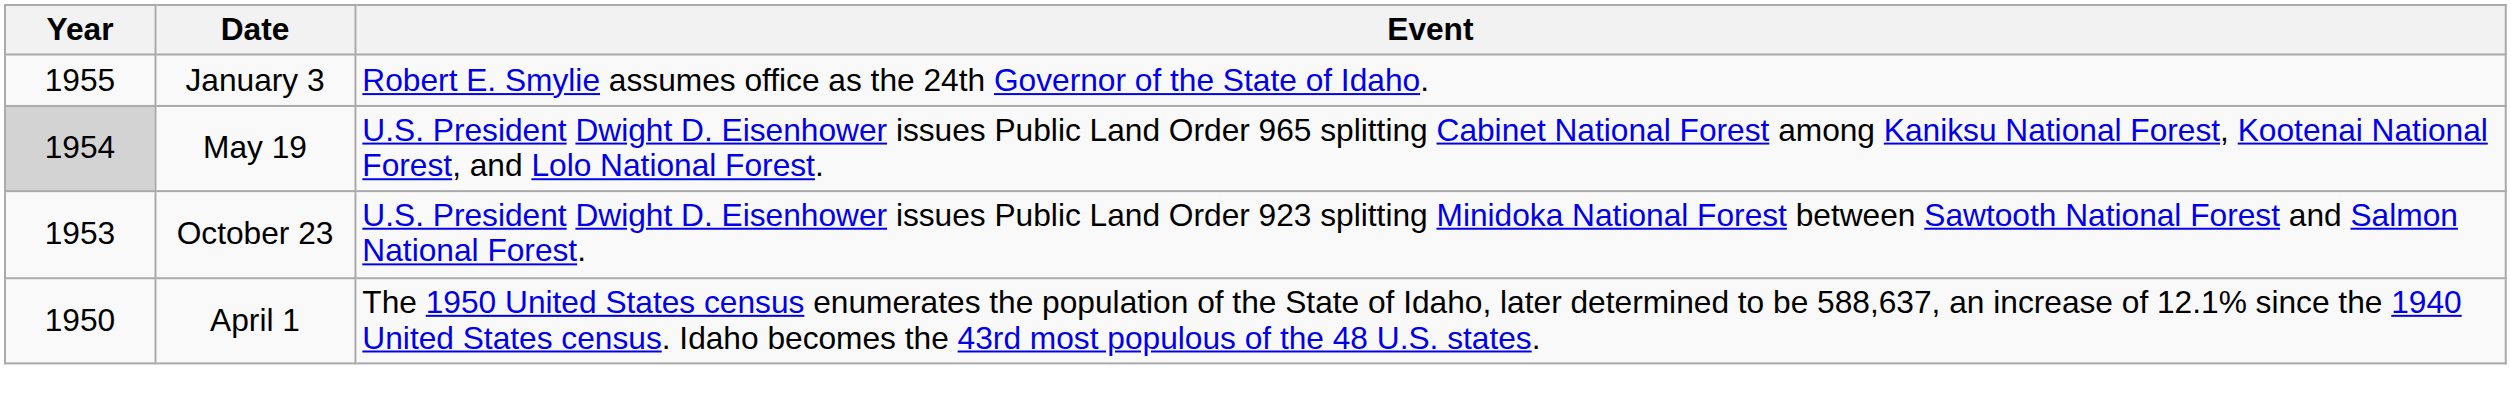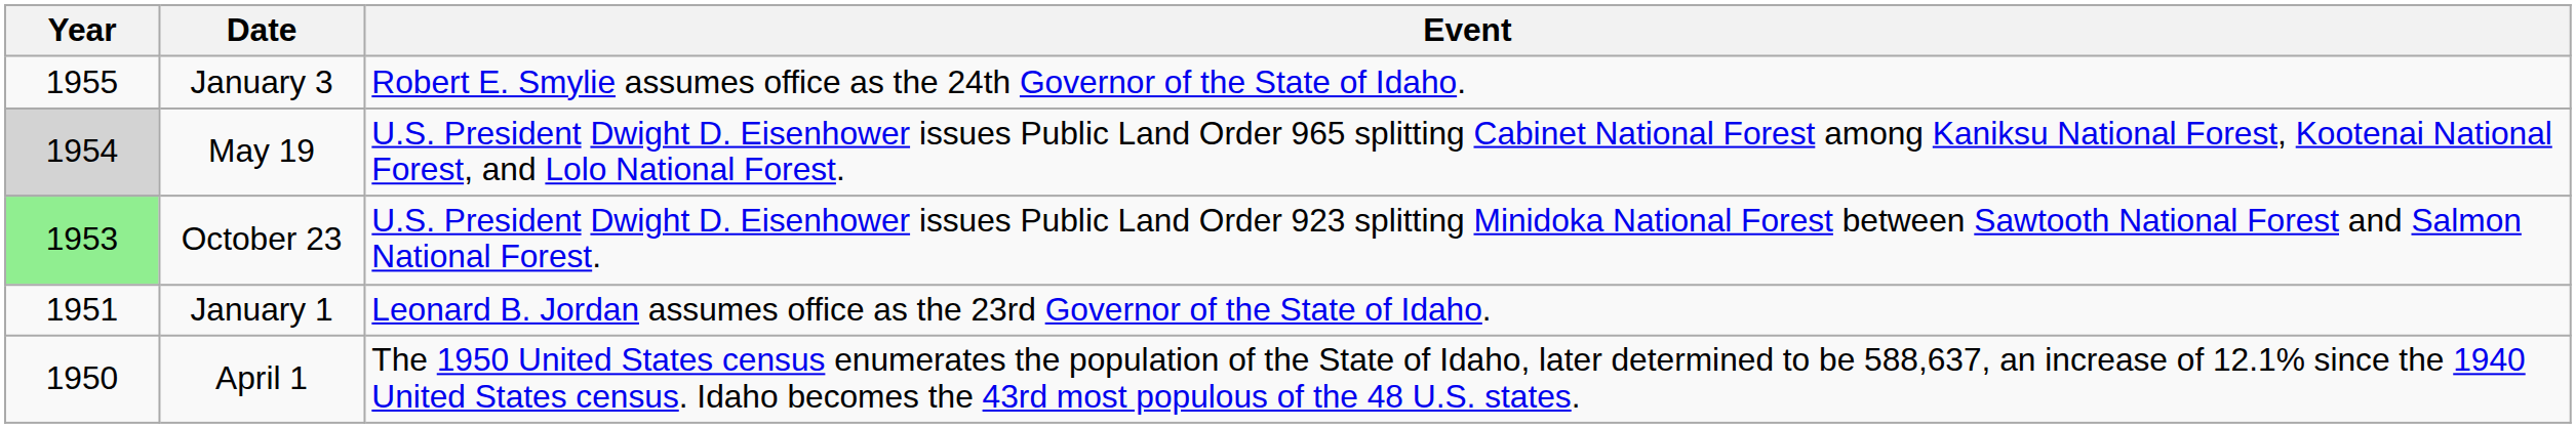October 23 | Year: no background -> lightgreen background
+ row: 1951 | January 1 | Leonard B. Jordan assumes office as the 23rd Governor of the State of Idaho.
